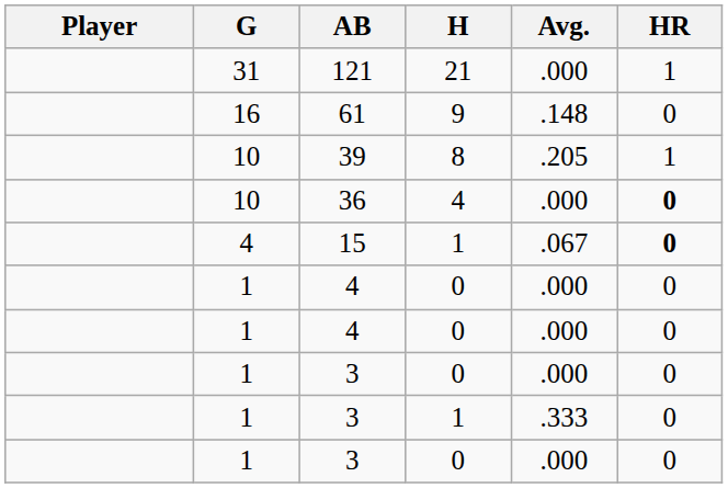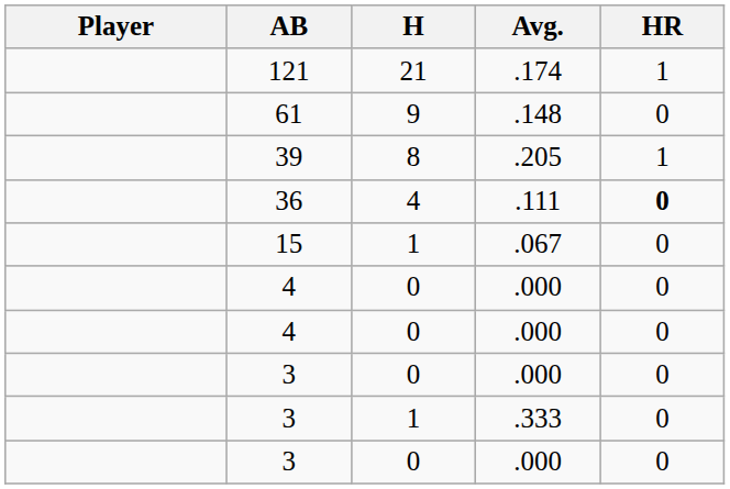- column: G | 31 | 16 | 10 | 10 | 4 | 1 | 1 | 1 | 1 | 1
121 | Avg.: .000 -> .174
36 | Avg.: .000 -> .111
15 | HR: bold -> normal
